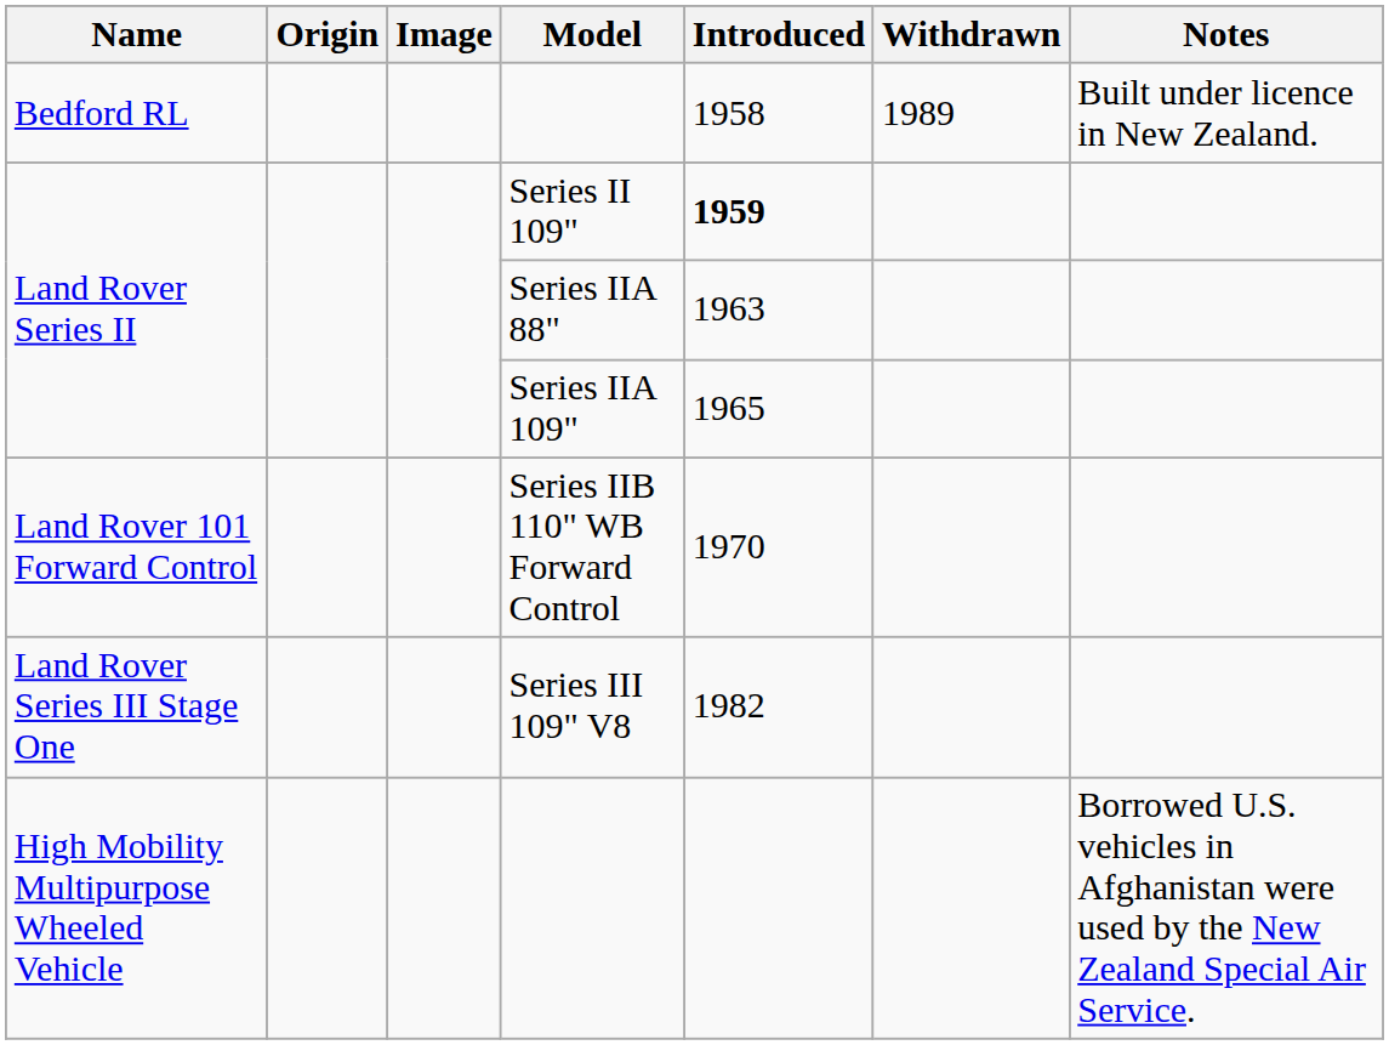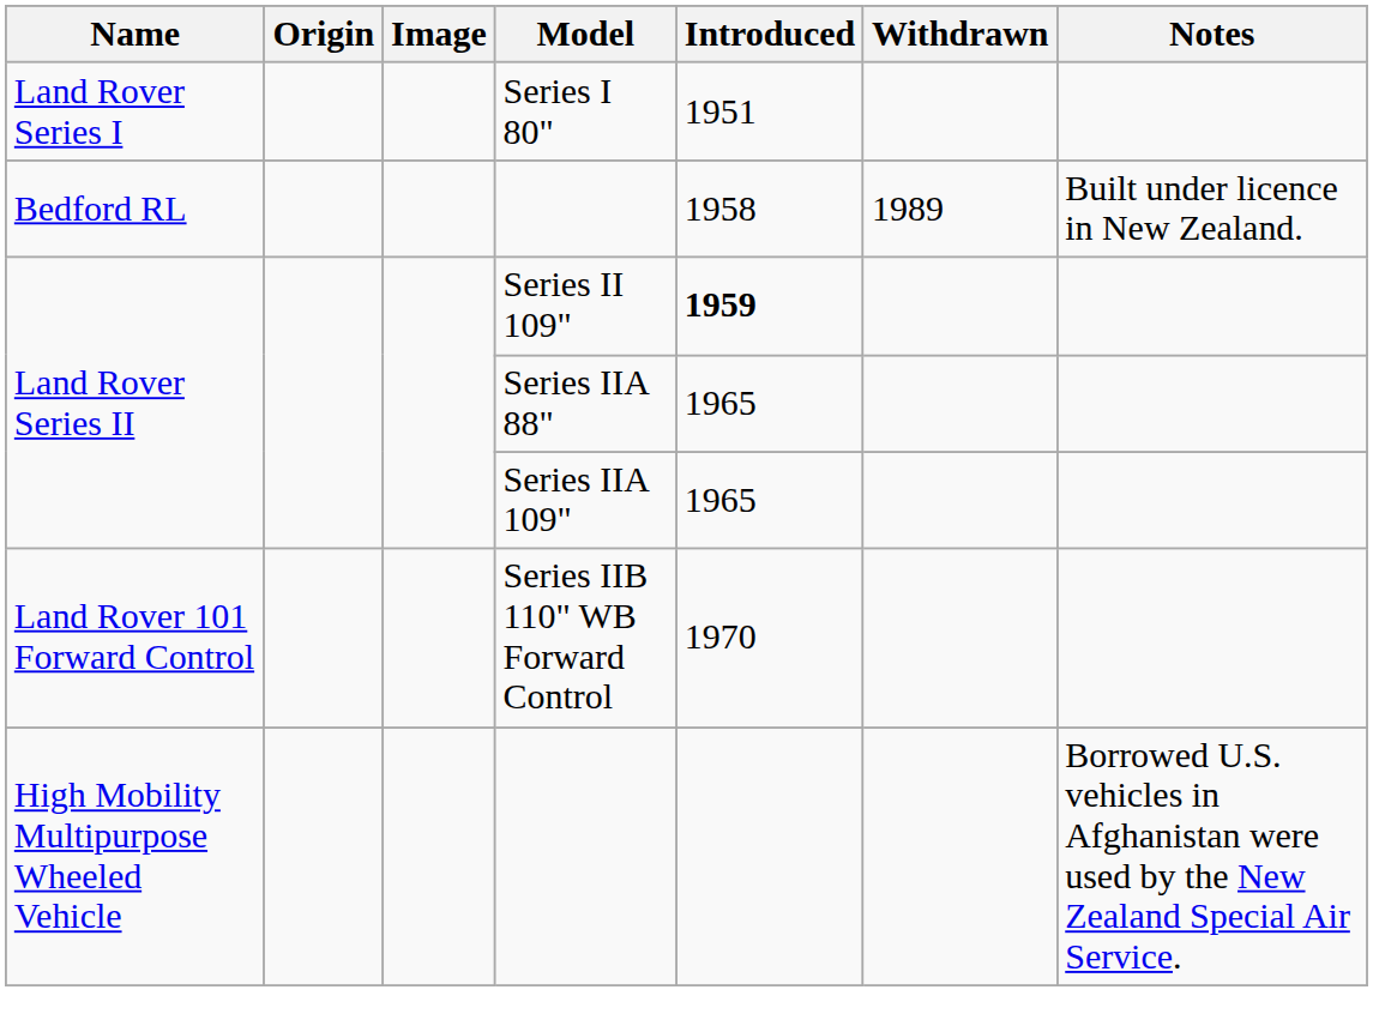+ row: Land Rover Series I | Series I 80" | 1951
Series IIA 88" | Introduced: 1963 -> 1965
- row: Land Rover Series III Stage One | Series III 109" V8 | 1982
